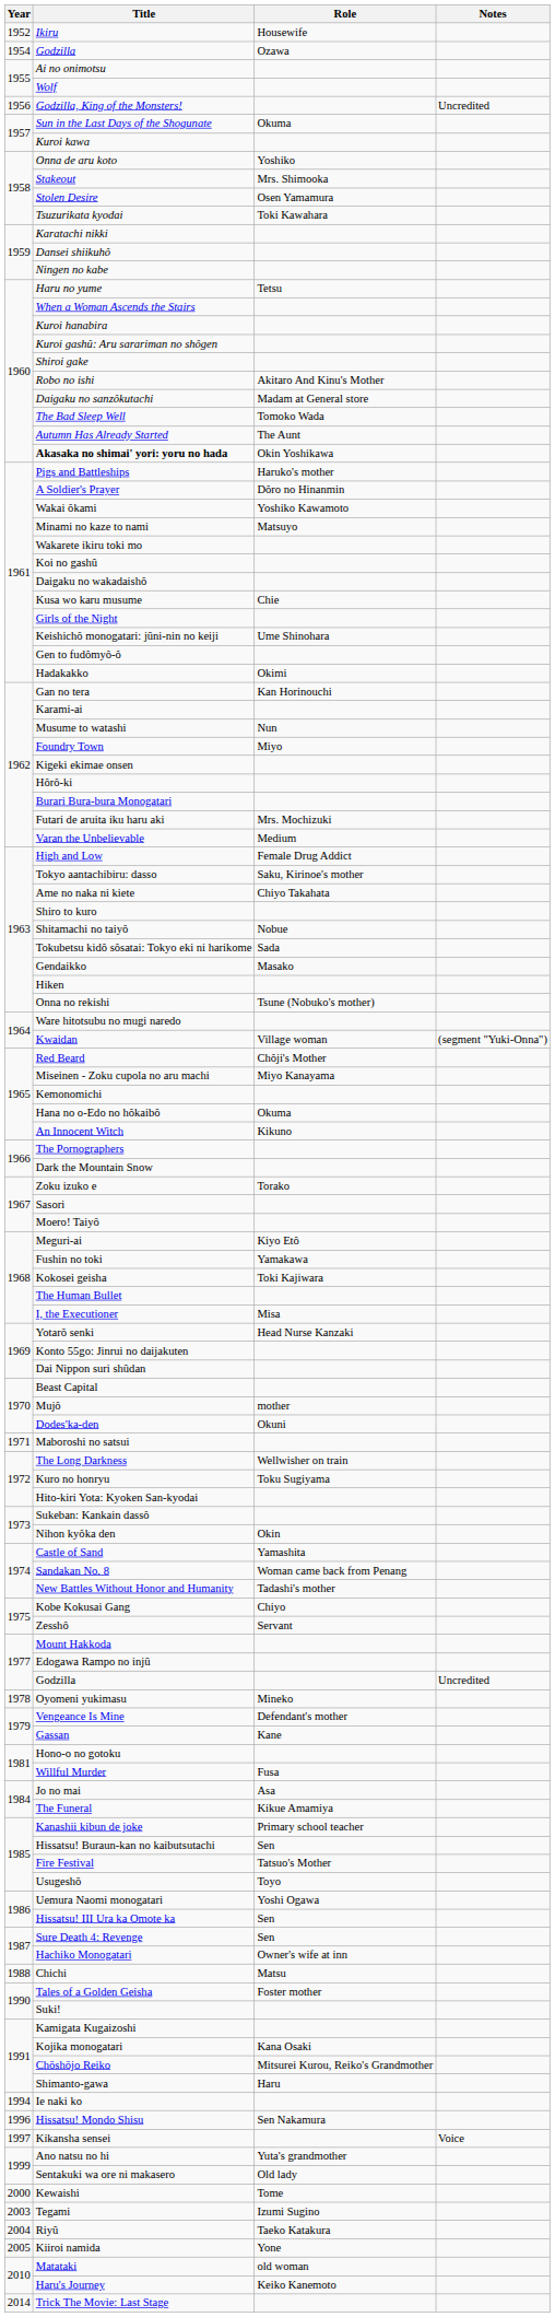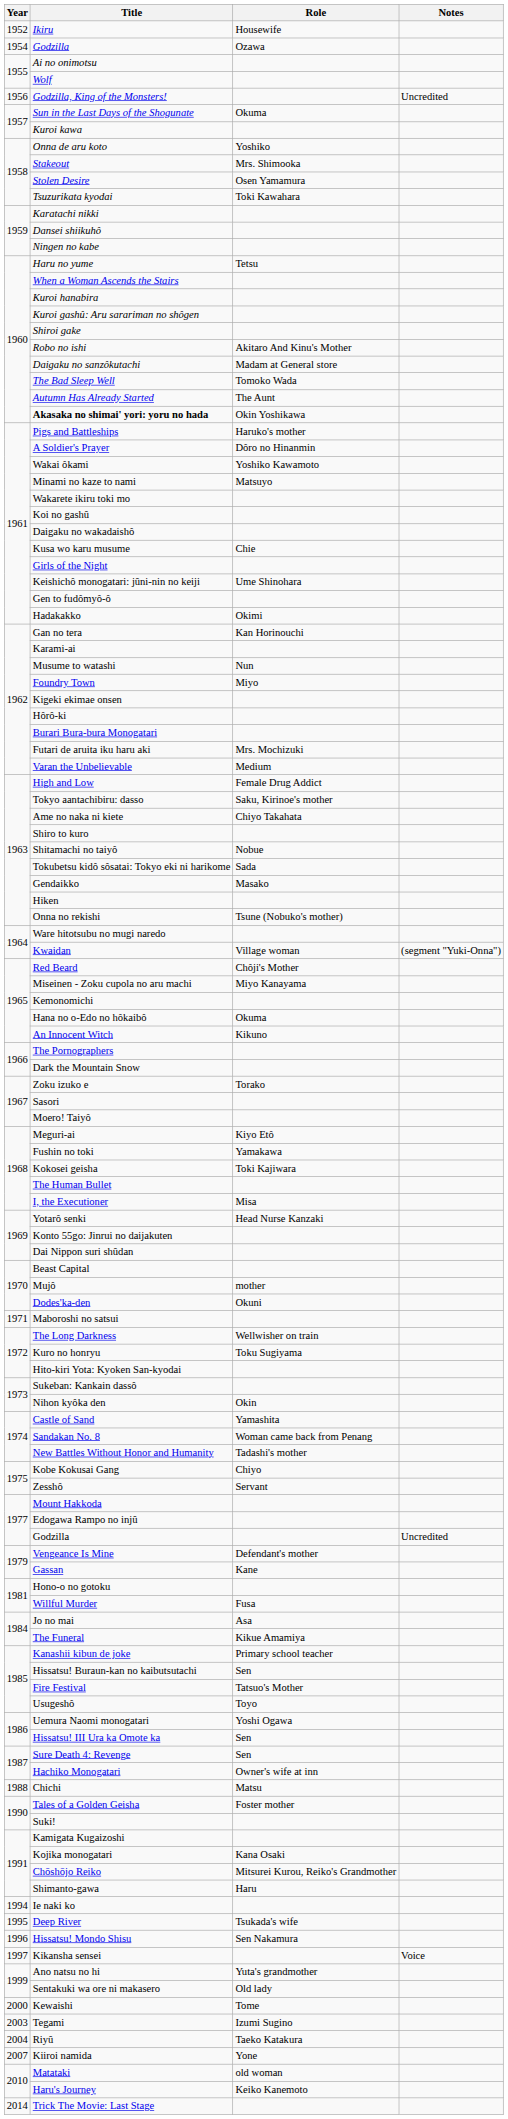- row: 1978 | Oyomeni yukimasu | Mineko
+ row: 1995 | Deep River | Tsukada's wife
Kiiroi namida | Year: 2005 -> 2007
